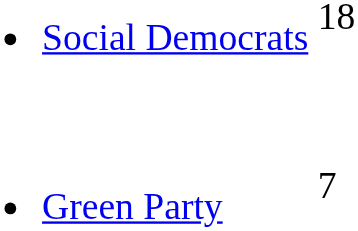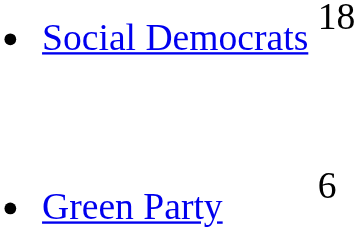Green Party | column 2: 7 -> 6
